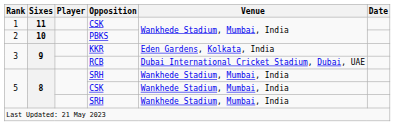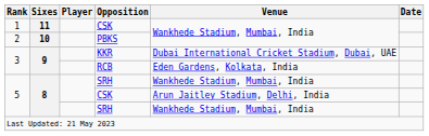KKR | Venue: Eden Gardens, Kolkata, India -> Dubai International Cricket Stadium, Dubai, UAE
RCB | Venue: Dubai International Cricket Stadium, Dubai, UAE -> Eden Gardens, Kolkata, India
5 / CSK | Venue: Wankhede Stadium, Mumbai, India -> Arun Jaitley Stadium, Delhi, India
